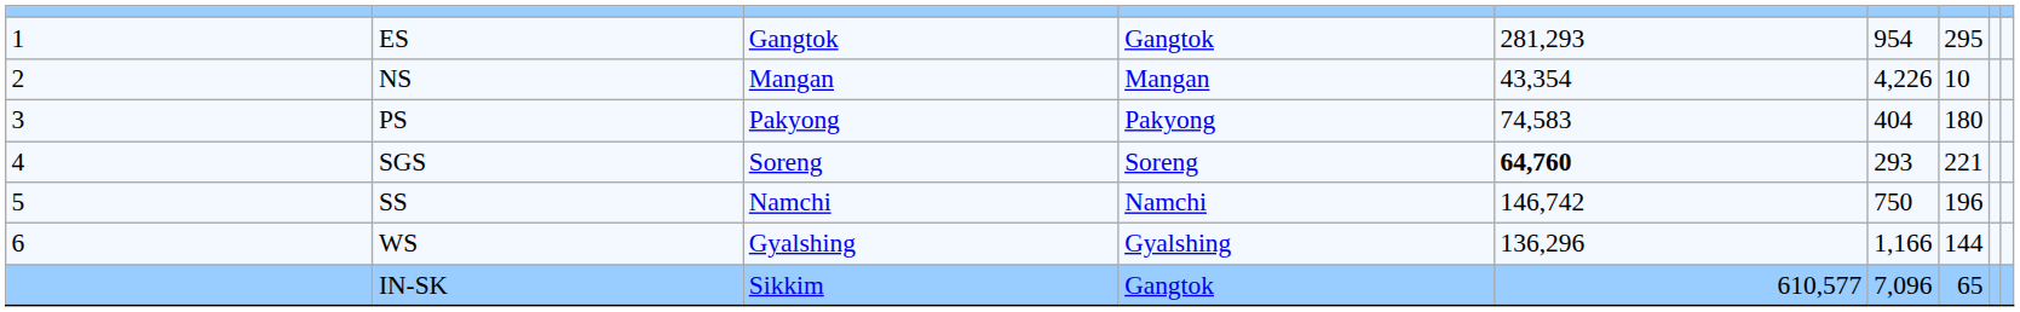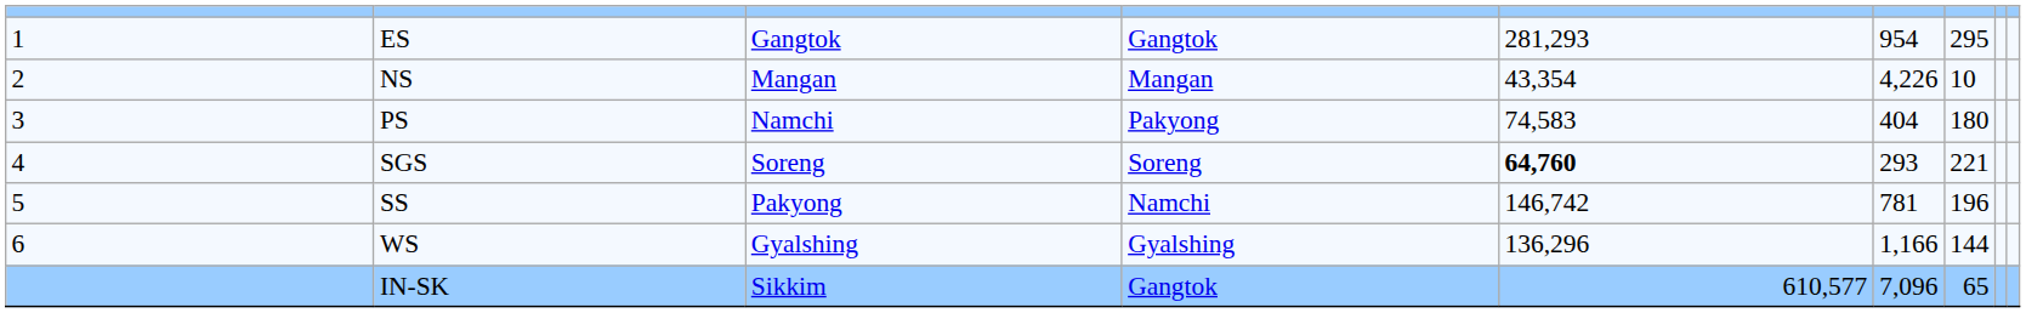PS | column 3: Pakyong -> Namchi
SS | column 3: Namchi -> Pakyong
SS | column 6: 750 -> 781
